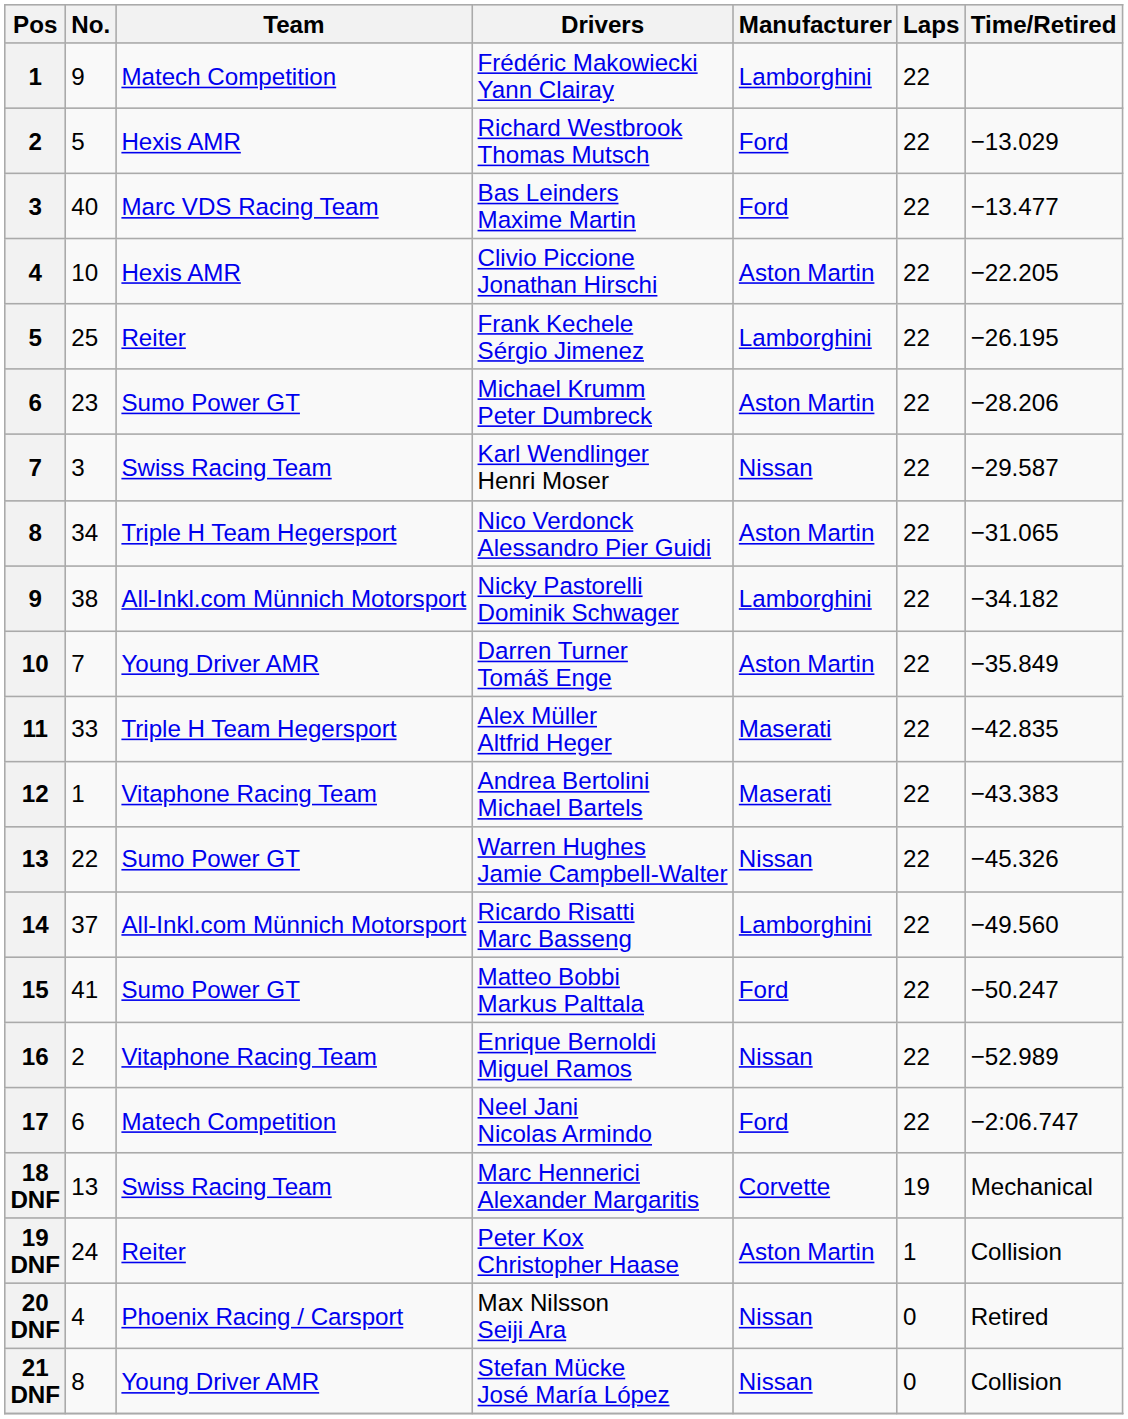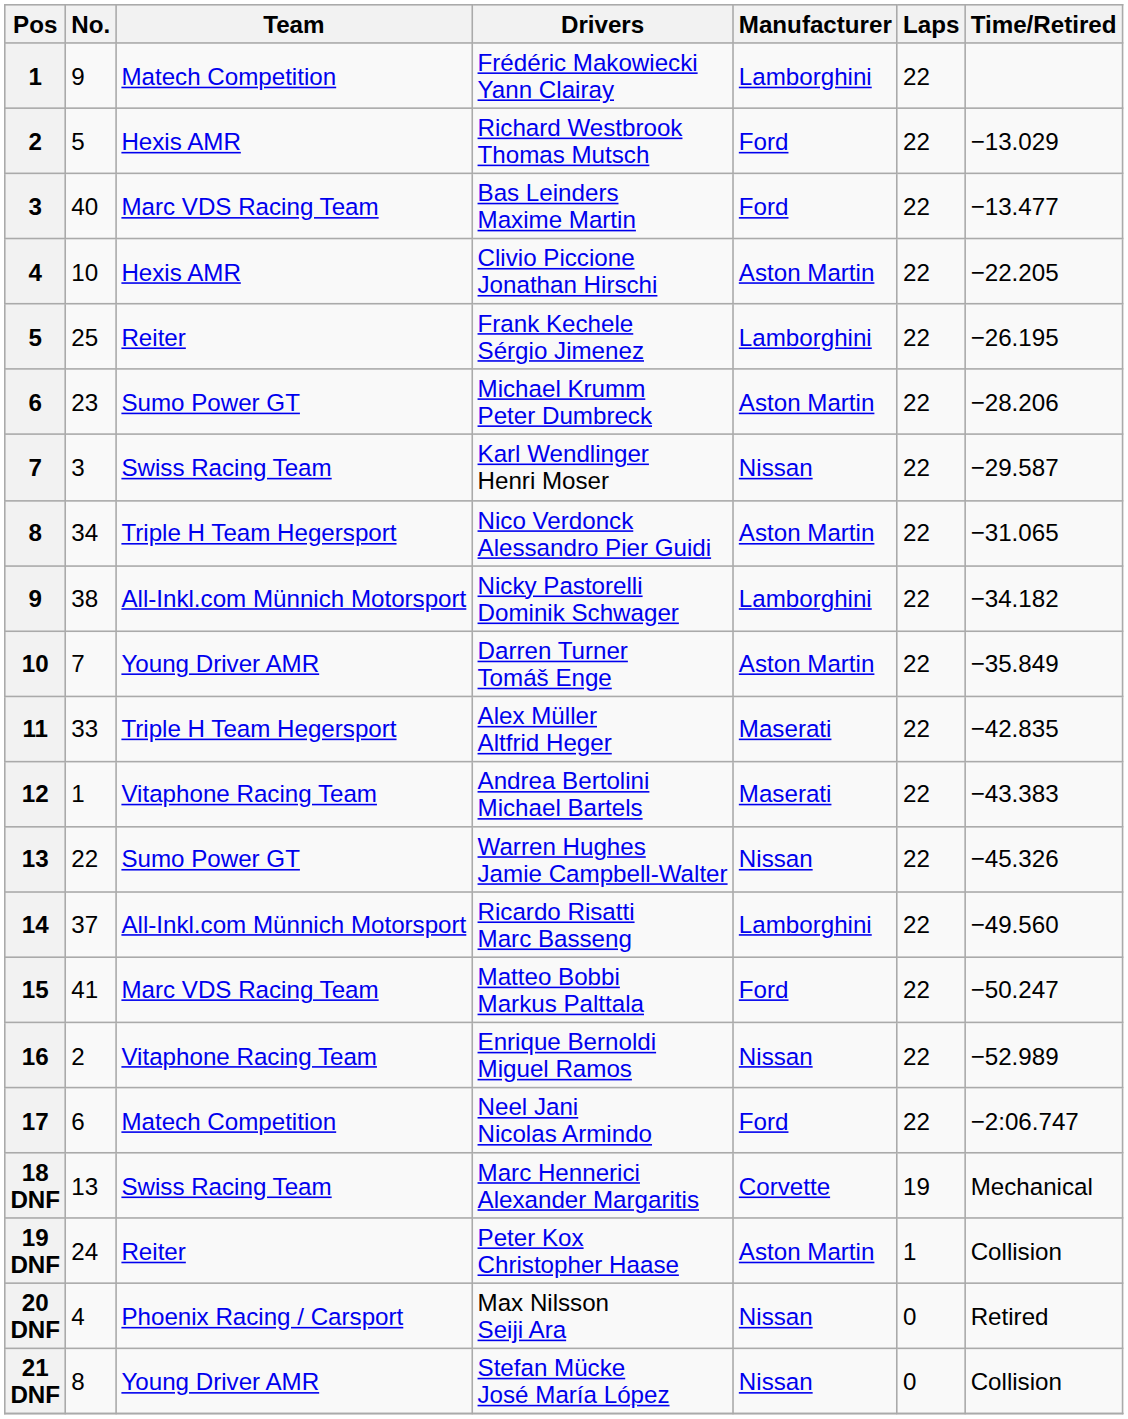Matteo Bobbi Markus Palttala | Team: Sumo Power GT -> Marc VDS Racing Team
